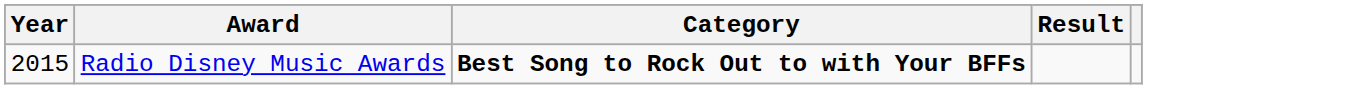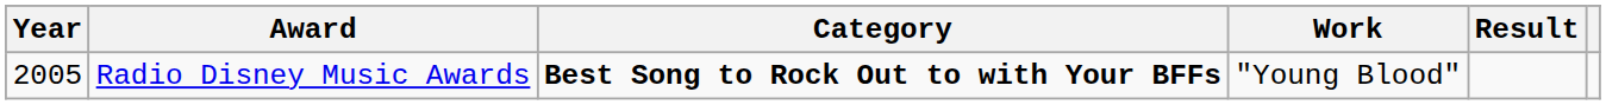+ column: Work | "Young Blood"
Radio Disney Music Awards | Year: 2015 -> 2005
